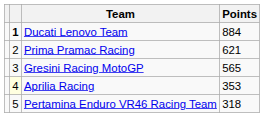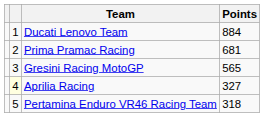Ducati Lenovo Team | column 2: bold -> normal
Prima Pramac Racing | Points: 621 -> 681
Aprilia Racing | Points: 353 -> 327
